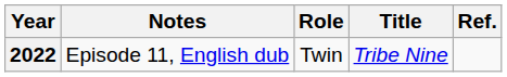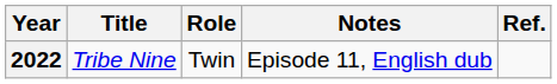columns swapped: Title <-> Notes
